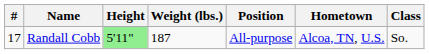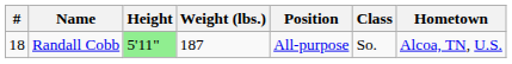columns swapped: Class <-> Hometown
Randall Cobb | #: 17 -> 18
